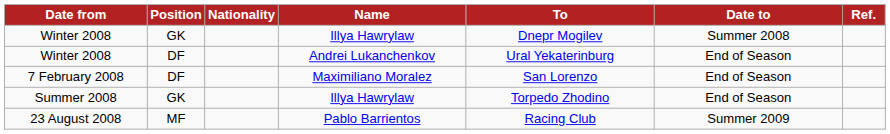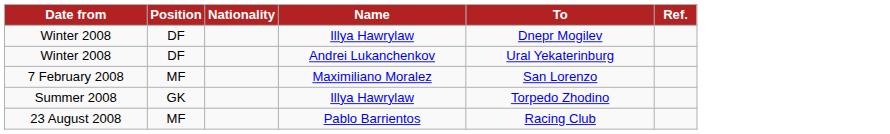- column: Date to | Summer 2008 | End of Season | End of Season | End of Season | Summer 2009
Winter 2008 / Illya Hawrylaw | Position: GK -> DF
7 February 2008 | Position: DF -> MF
